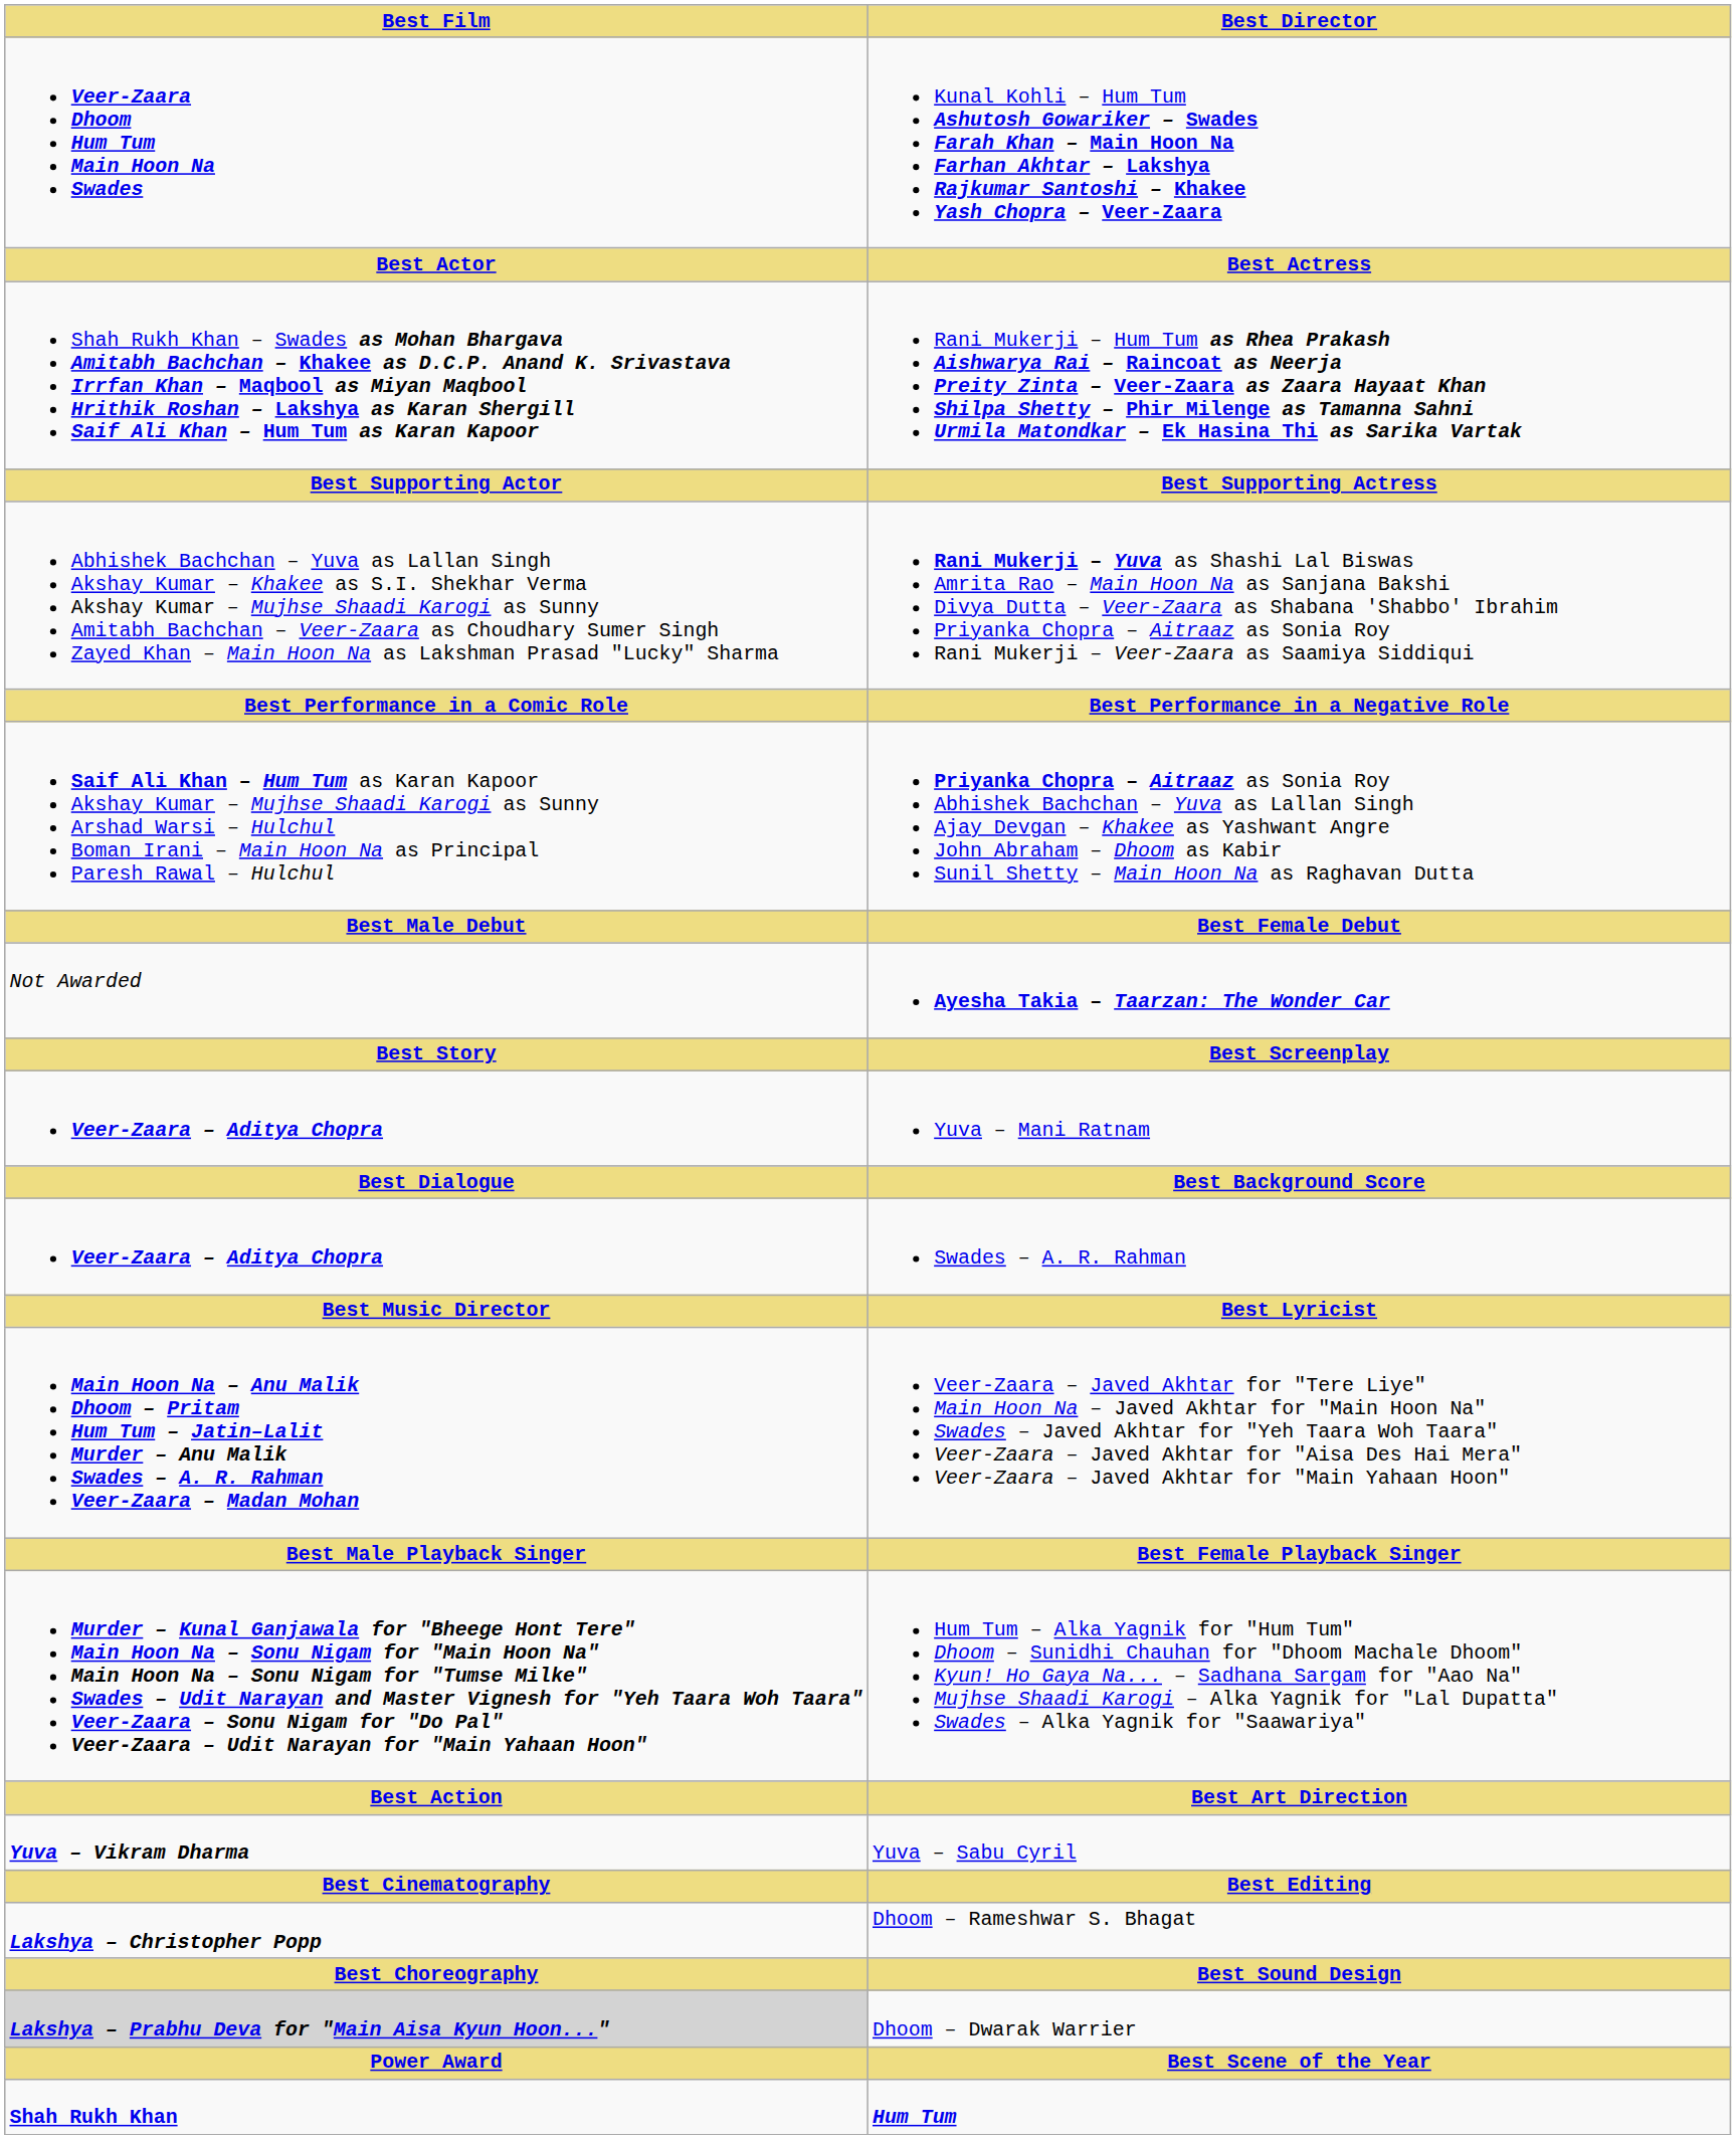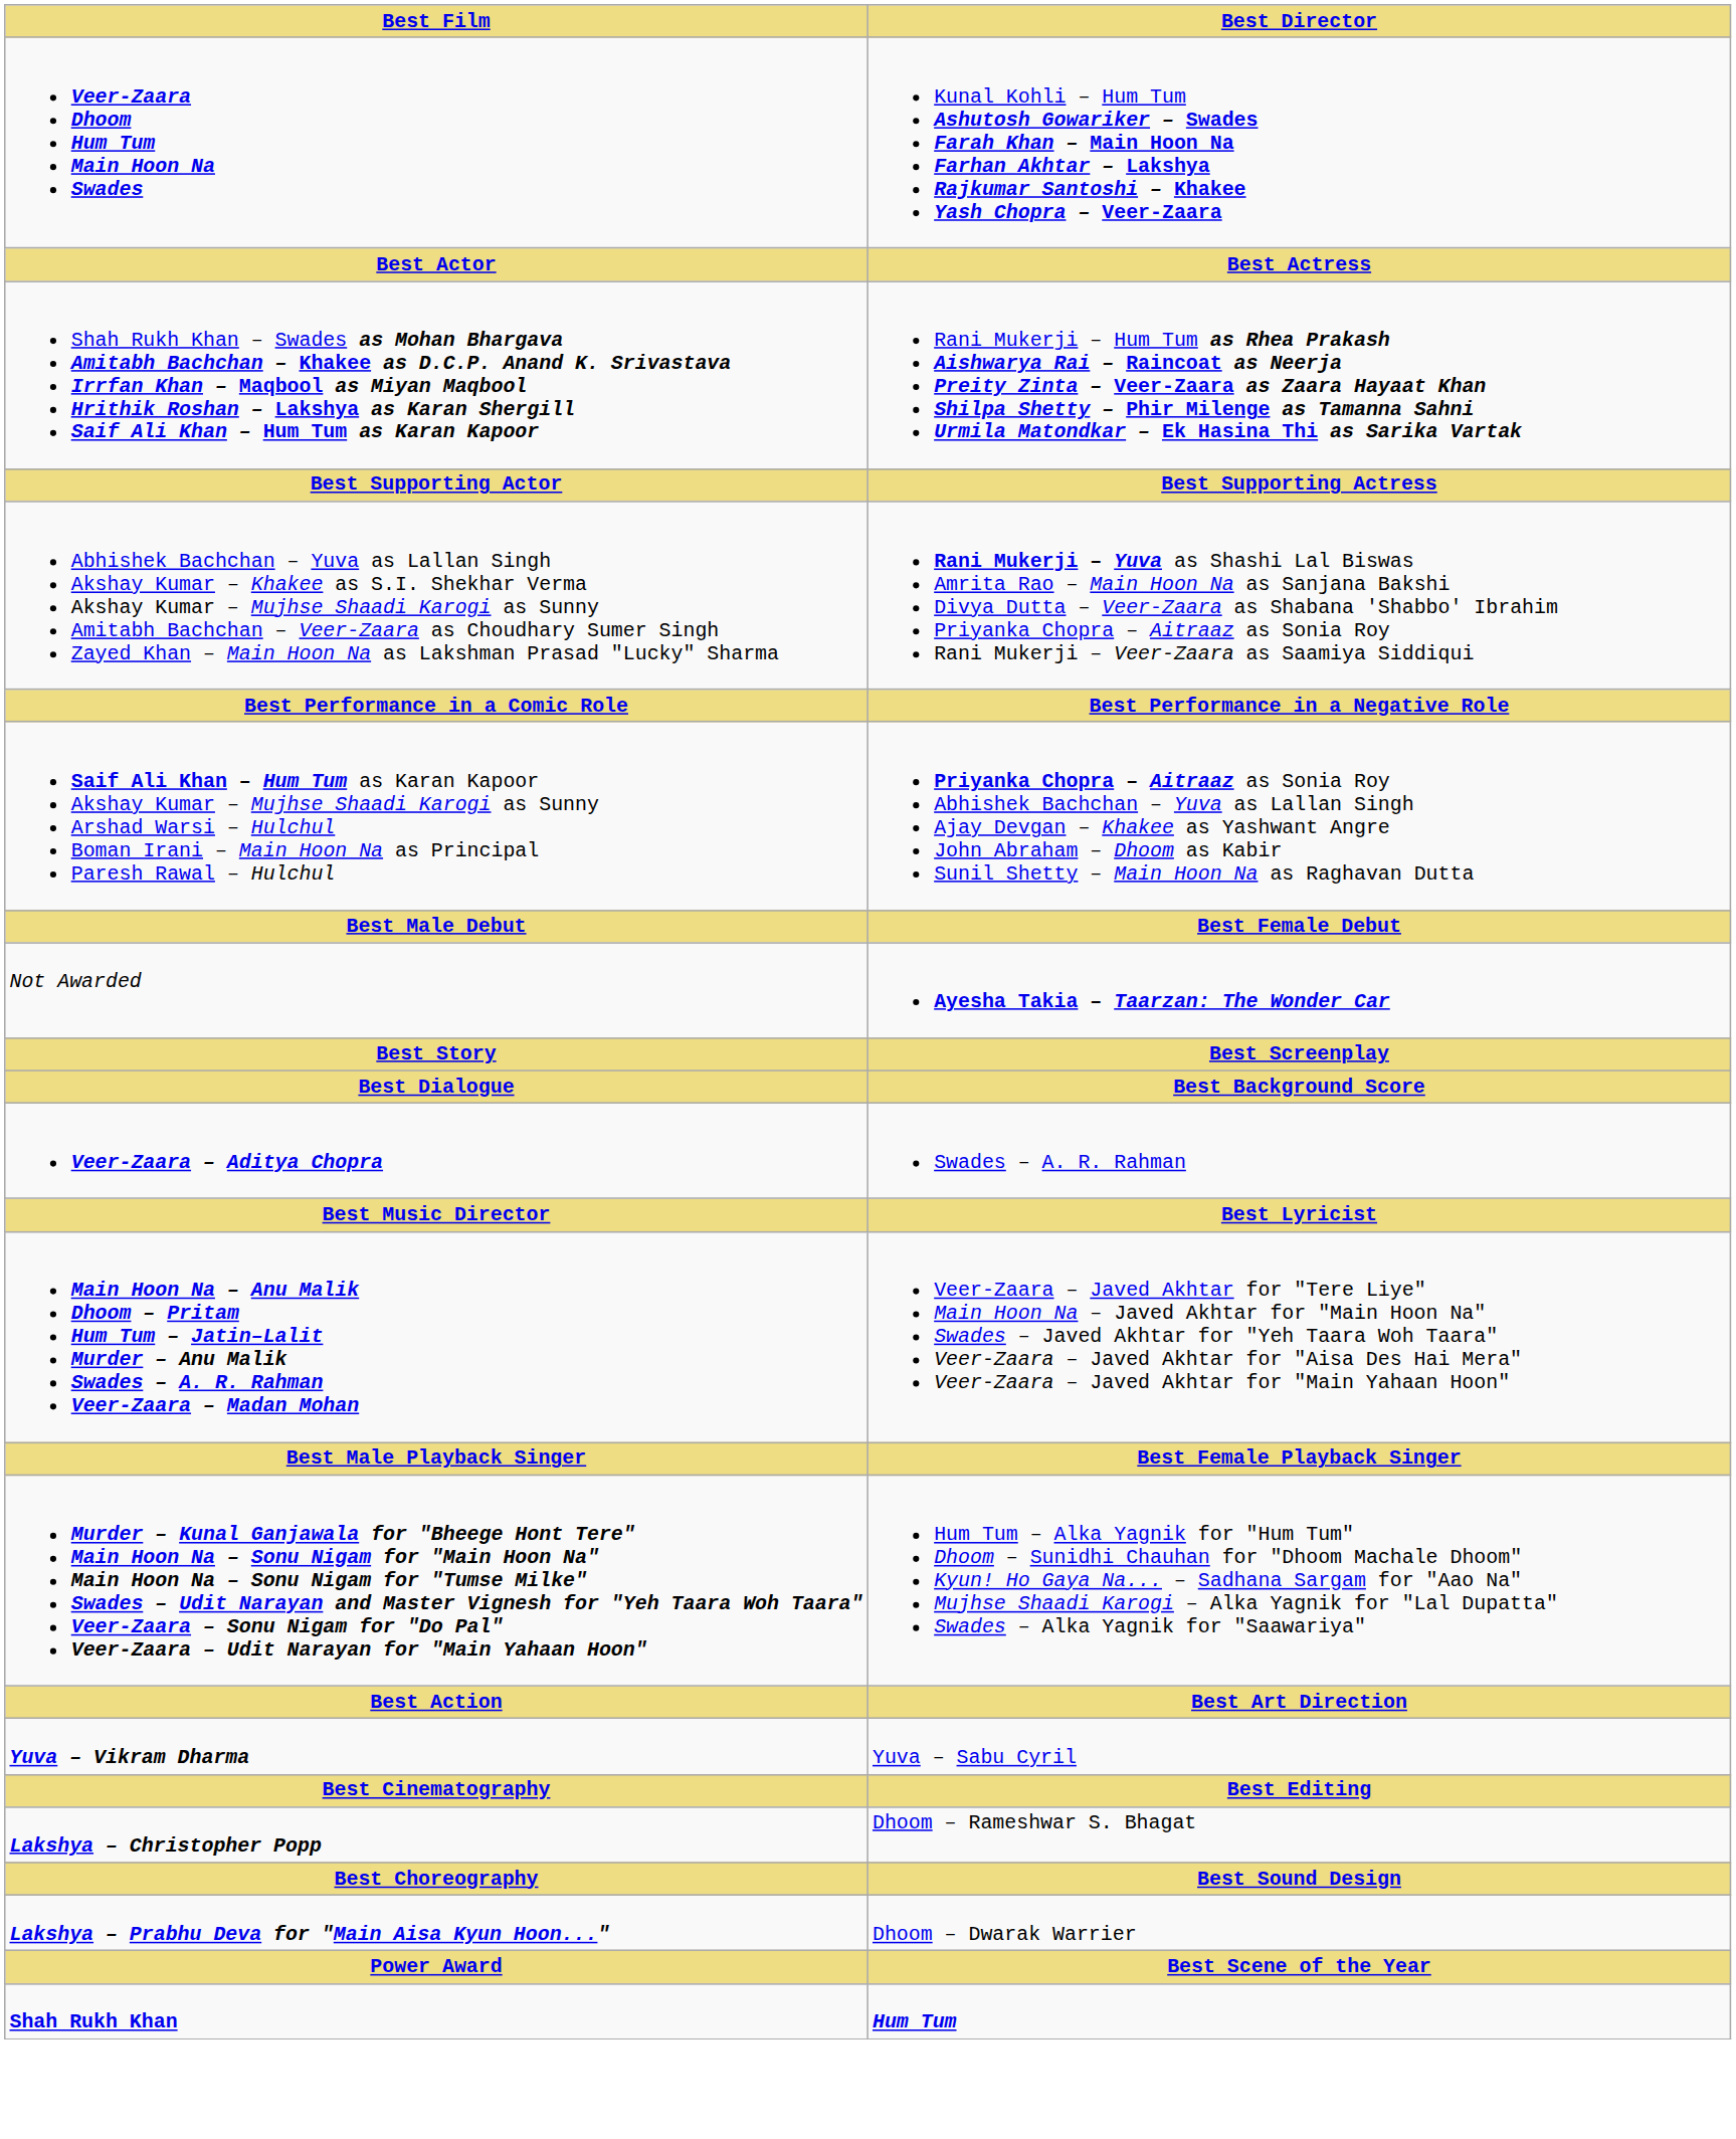- row: Veer-Zaara – Aditya Chopra | Yuva – Mani Ratnam
Dhoom – Dwarak Warrier | Best Film: lightgrey background -> no background
